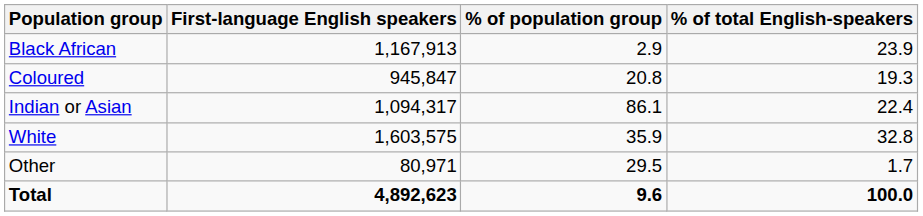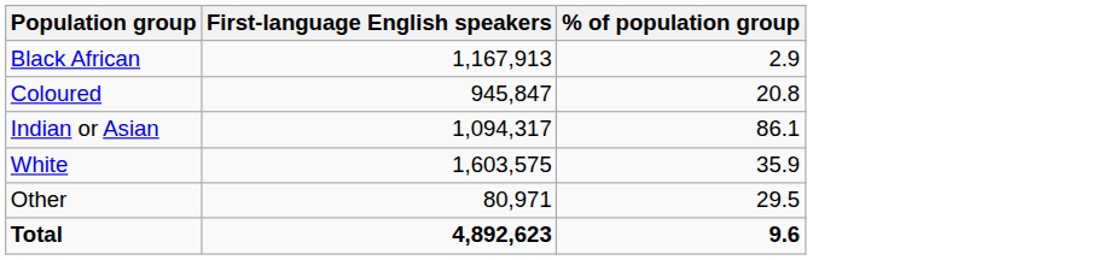- column: % of total English-speakers | 23.9 | 19.3 | 22.4 | 32.8 | 1.7 | 100.0
